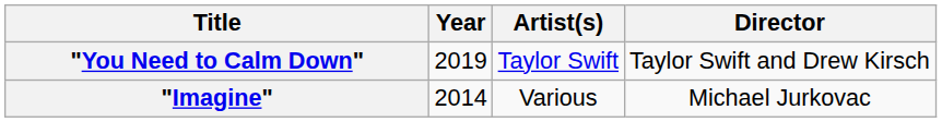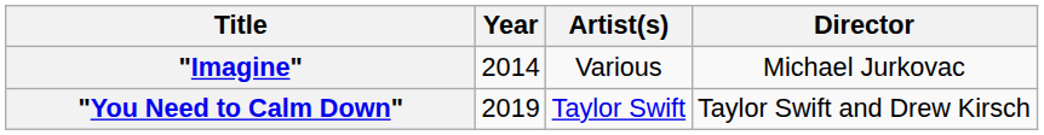rows swapped: "Imagine" <-> "You Need to Calm Down"
